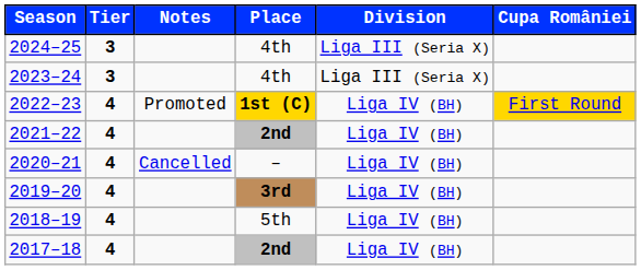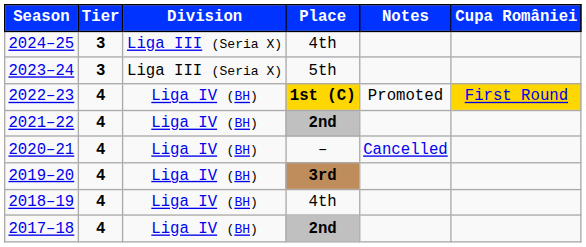columns swapped: Division <-> Notes
2023–24 | Place: 4th -> 5th
2018–19 | Place: 5th -> 4th
